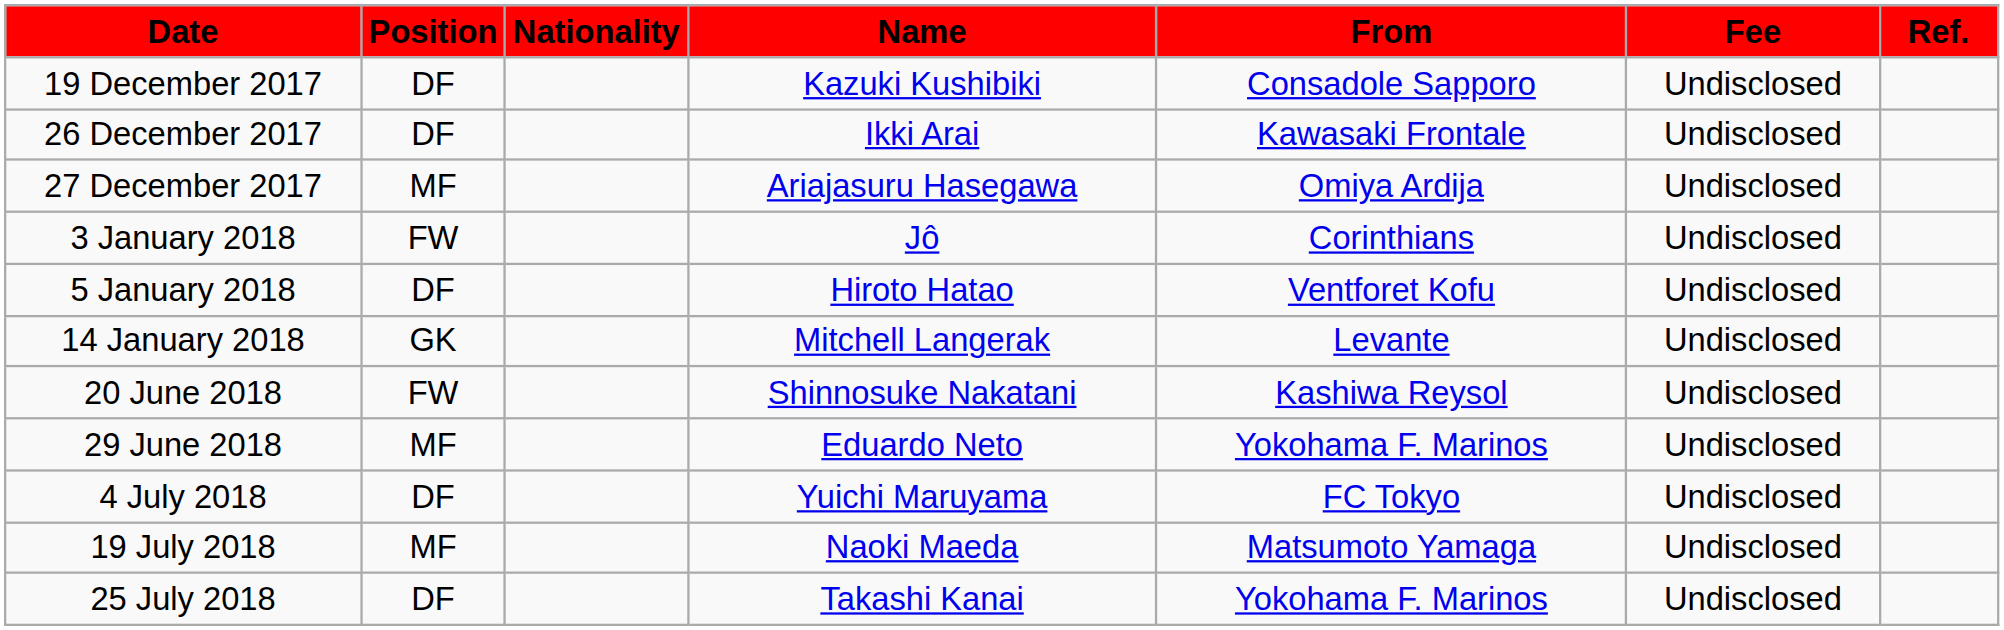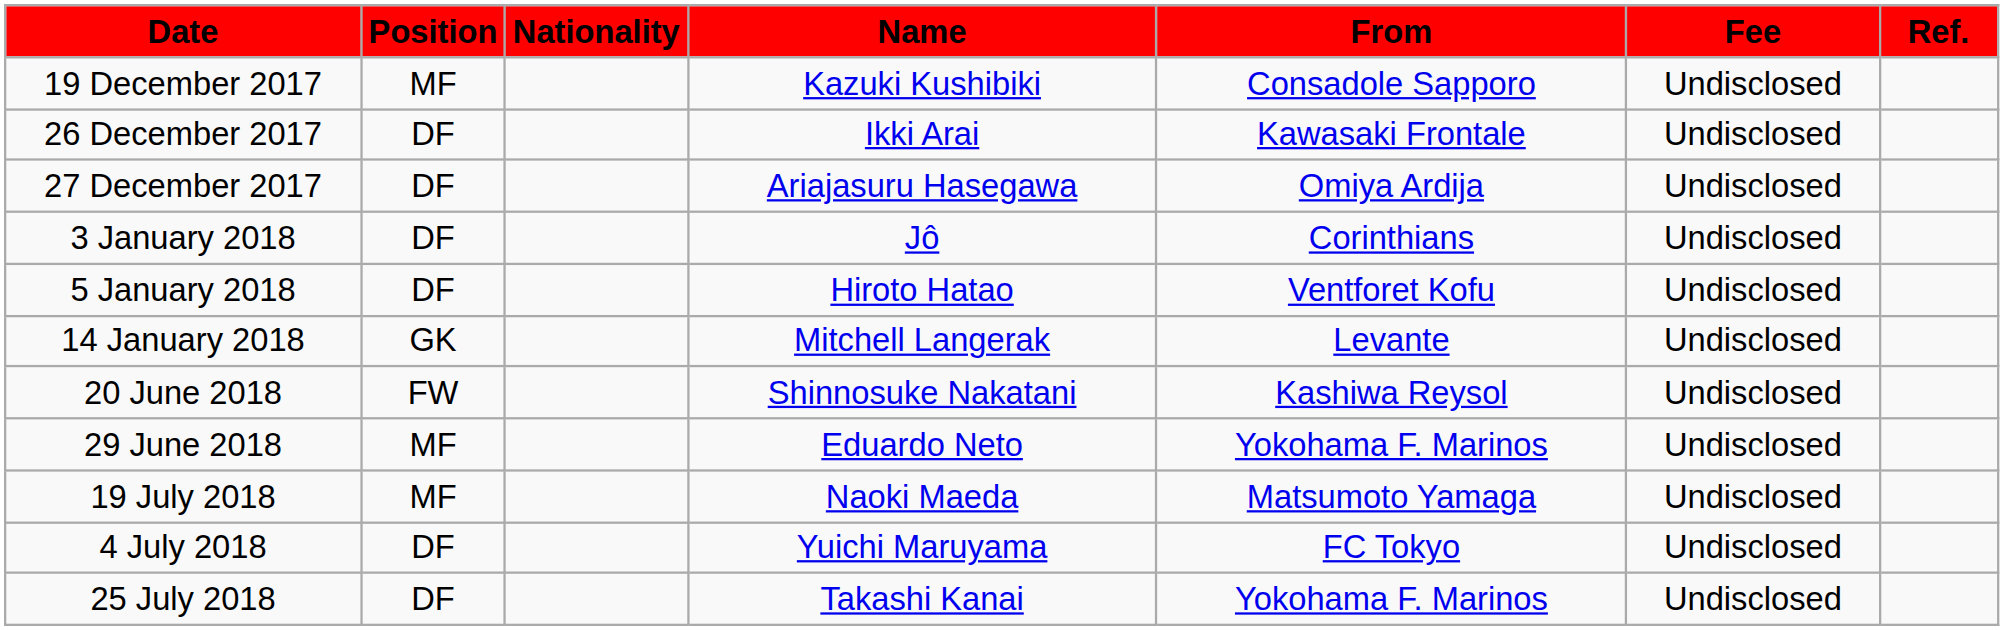19 December 2017 | Position: DF -> MF
27 December 2017 | Position: MF -> DF
3 January 2018 | Position: FW -> DF
rows swapped: 4 July 2018 <-> 19 July 2018
